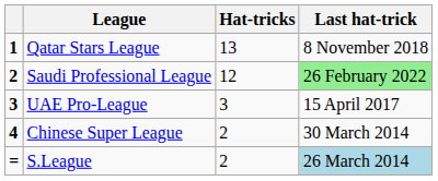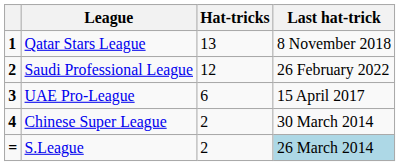Saudi Professional League | Last hat-trick: lightgreen background -> no background
UAE Pro-League | Hat-tricks: 3 -> 6
